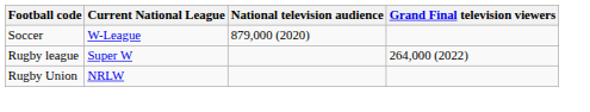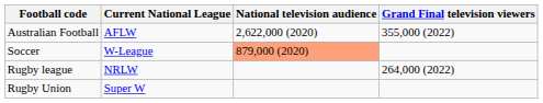+ row: Australian Football | AFLW | 2,622,000 (2020) | 355,000 (2022)
Soccer | National television audience: no background -> lightsalmon background
Rugby league | Current National League: Super W -> NRLW
Rugby Union | Current National League: NRLW -> Super W
